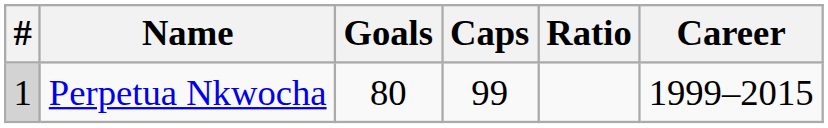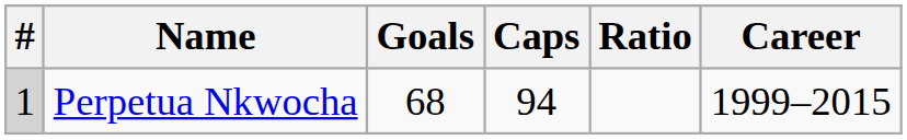Perpetua Nkwocha | Goals: 80 -> 68
Perpetua Nkwocha | Caps: 99 -> 94
